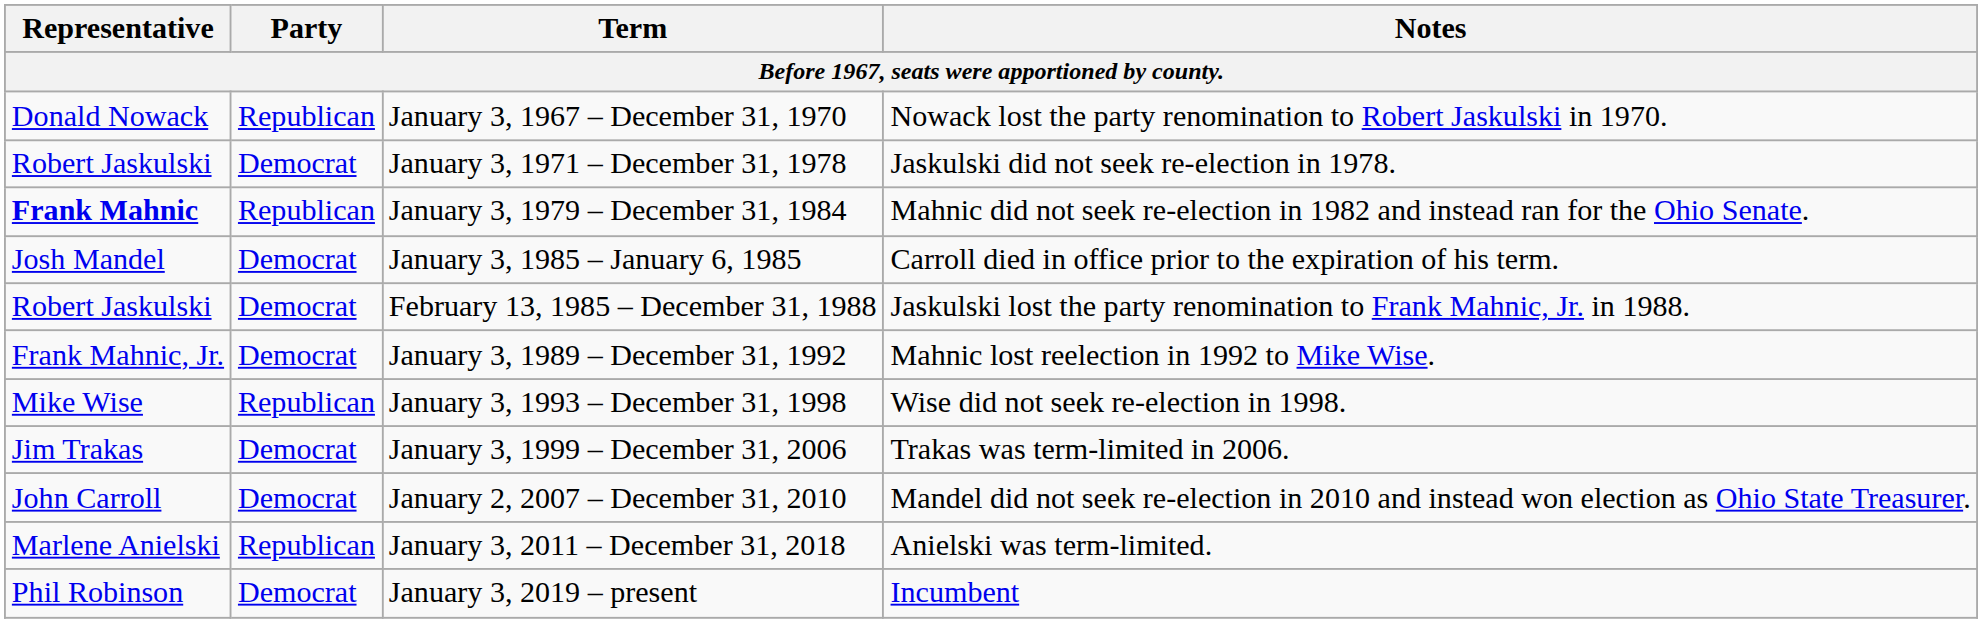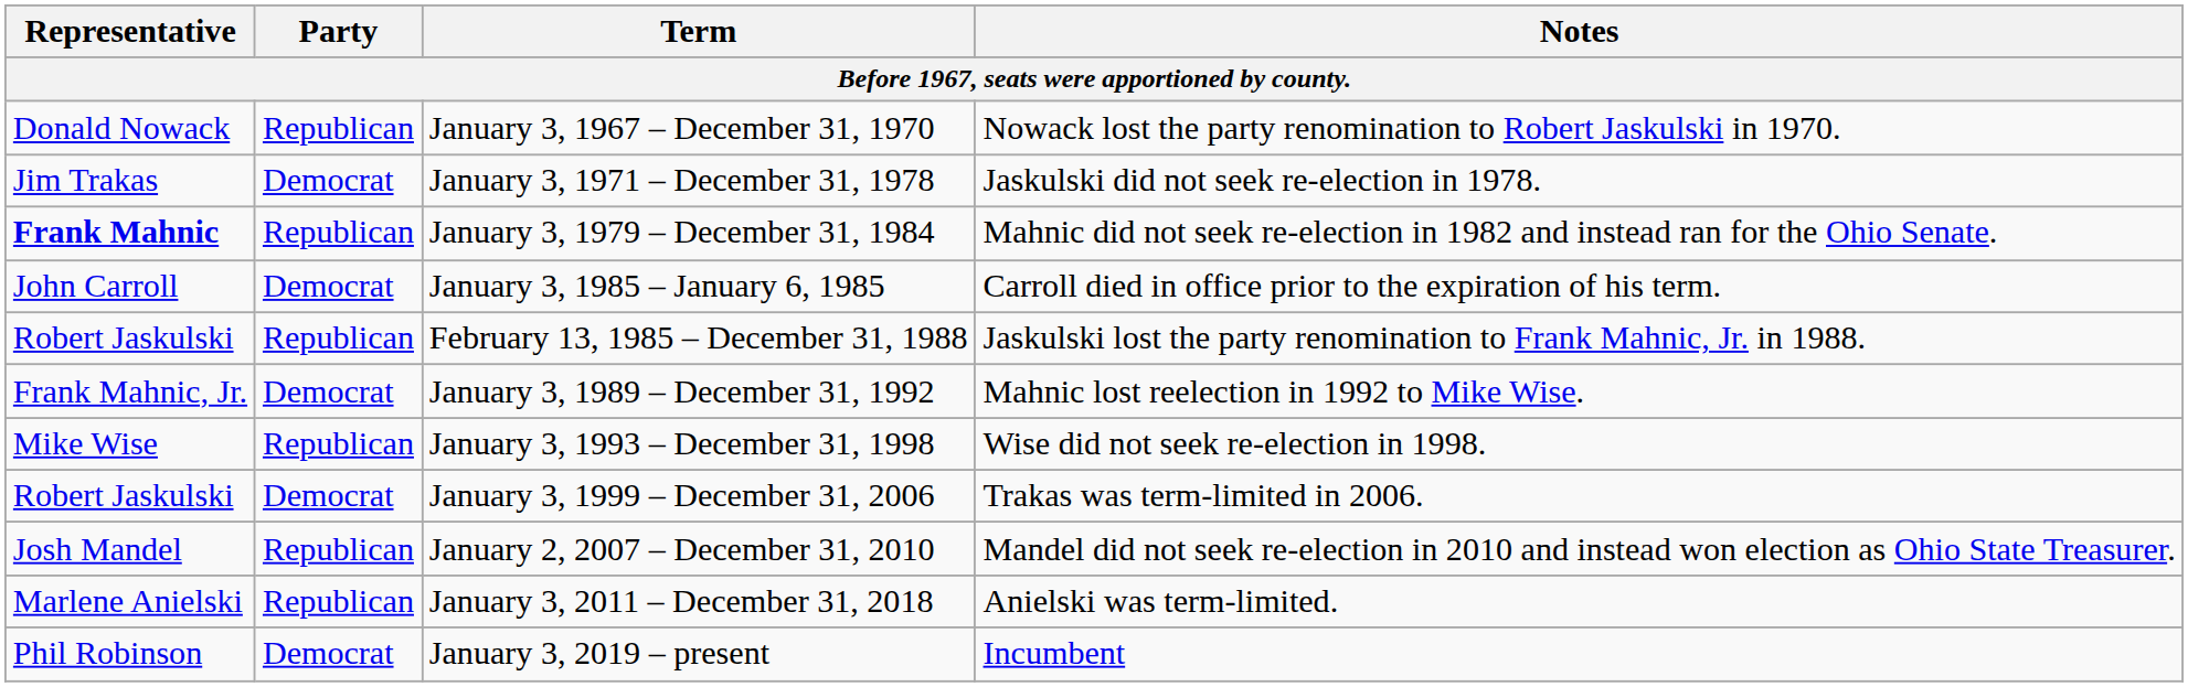January 3, 1971 – December 31, 1978 | Representative: Robert Jaskulski -> Jim Trakas
January 3, 1985 – January 6, 1985 | Representative: Josh Mandel -> John Carroll
February 13, 1985 – December 31, 1988 | Party: Democrat -> Republican
January 3, 1999 – December 31, 2006 | Representative: Jim Trakas -> Robert Jaskulski
January 2, 2007 – December 31, 2010 | Representative: John Carroll -> Josh Mandel
January 2, 2007 – December 31, 2010 | Party: Democrat -> Republican
